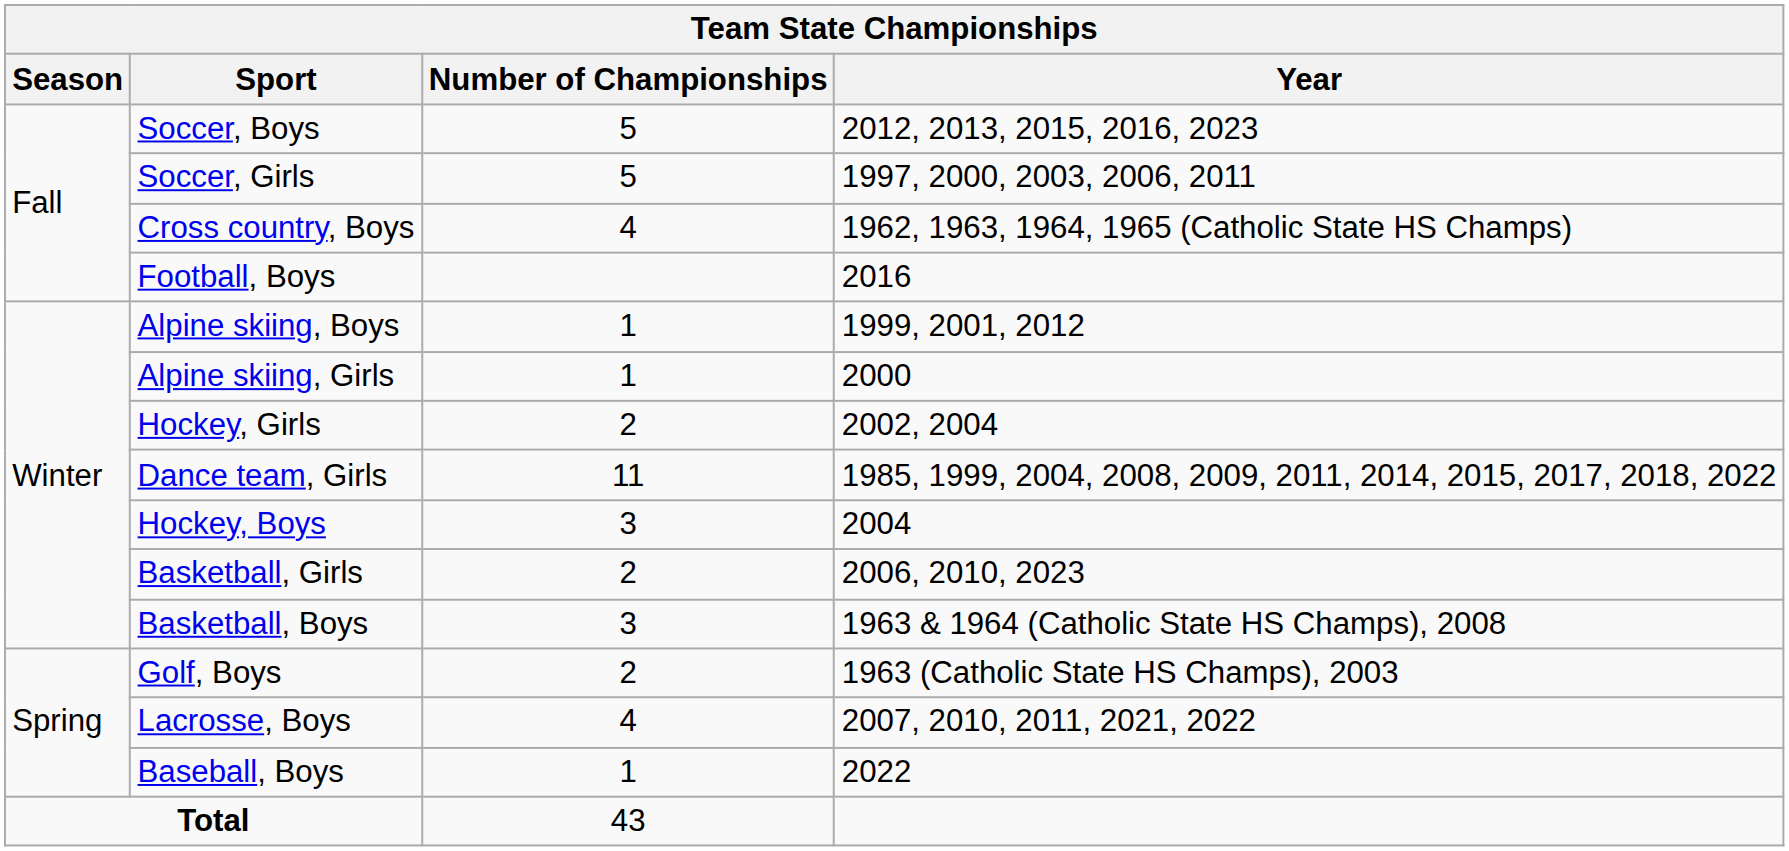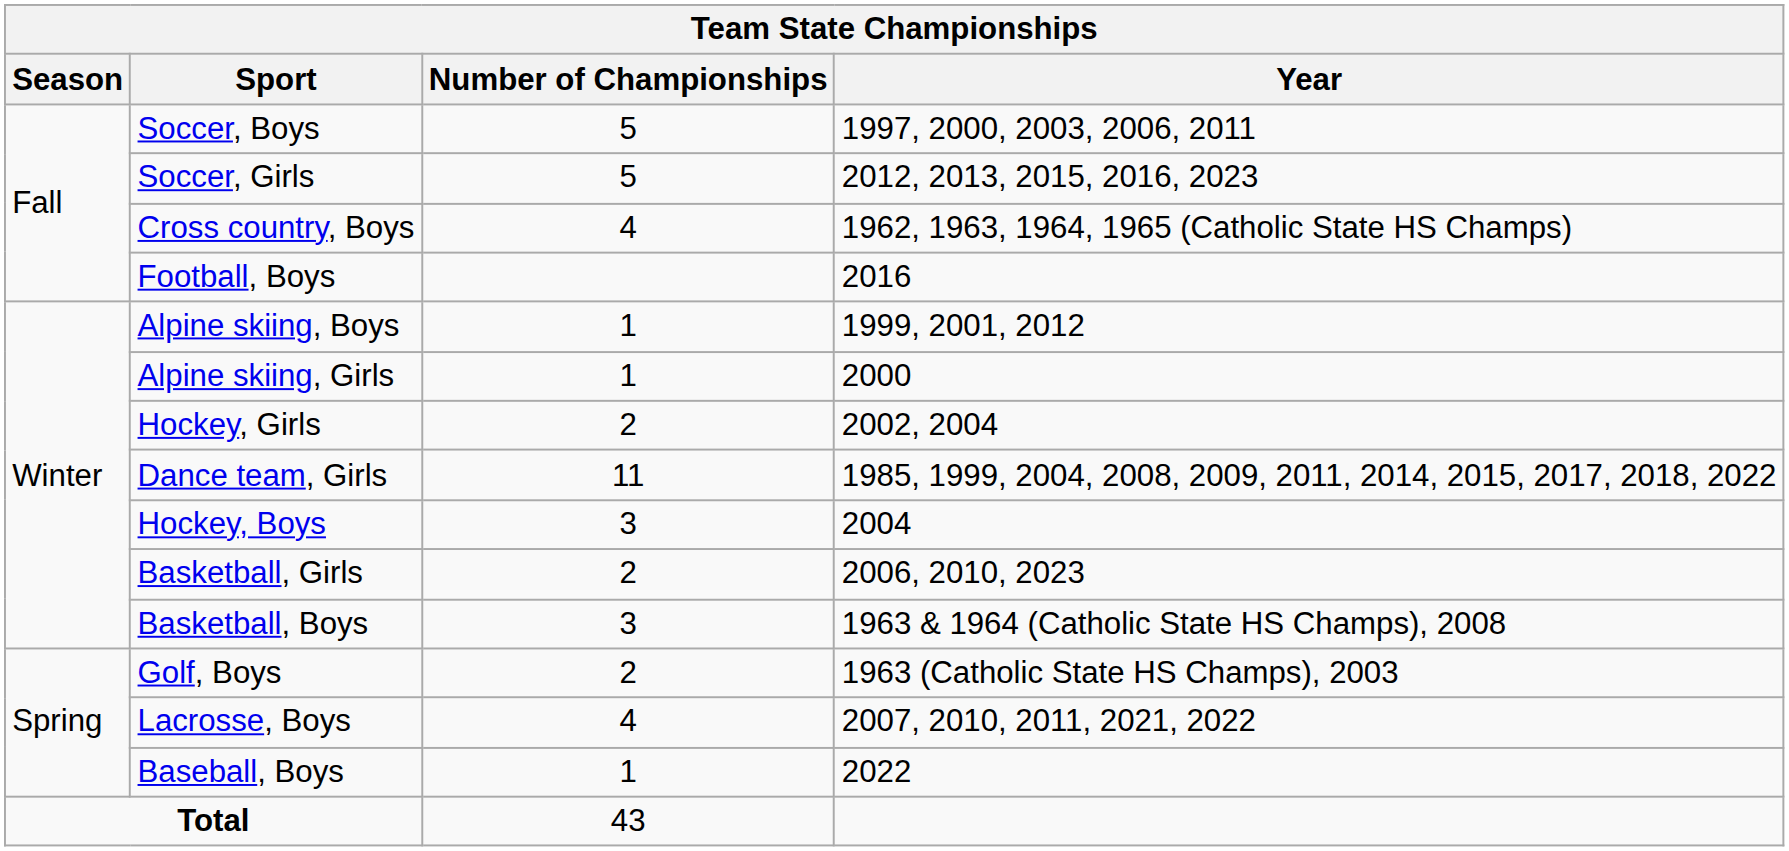Soccer, Boys | Year: 2012, 2013, 2015, 2016, 2023 -> 1997, 2000, 2003, 2006, 2011
Soccer, Girls | Year: 1997, 2000, 2003, 2006, 2011 -> 2012, 2013, 2015, 2016, 2023
